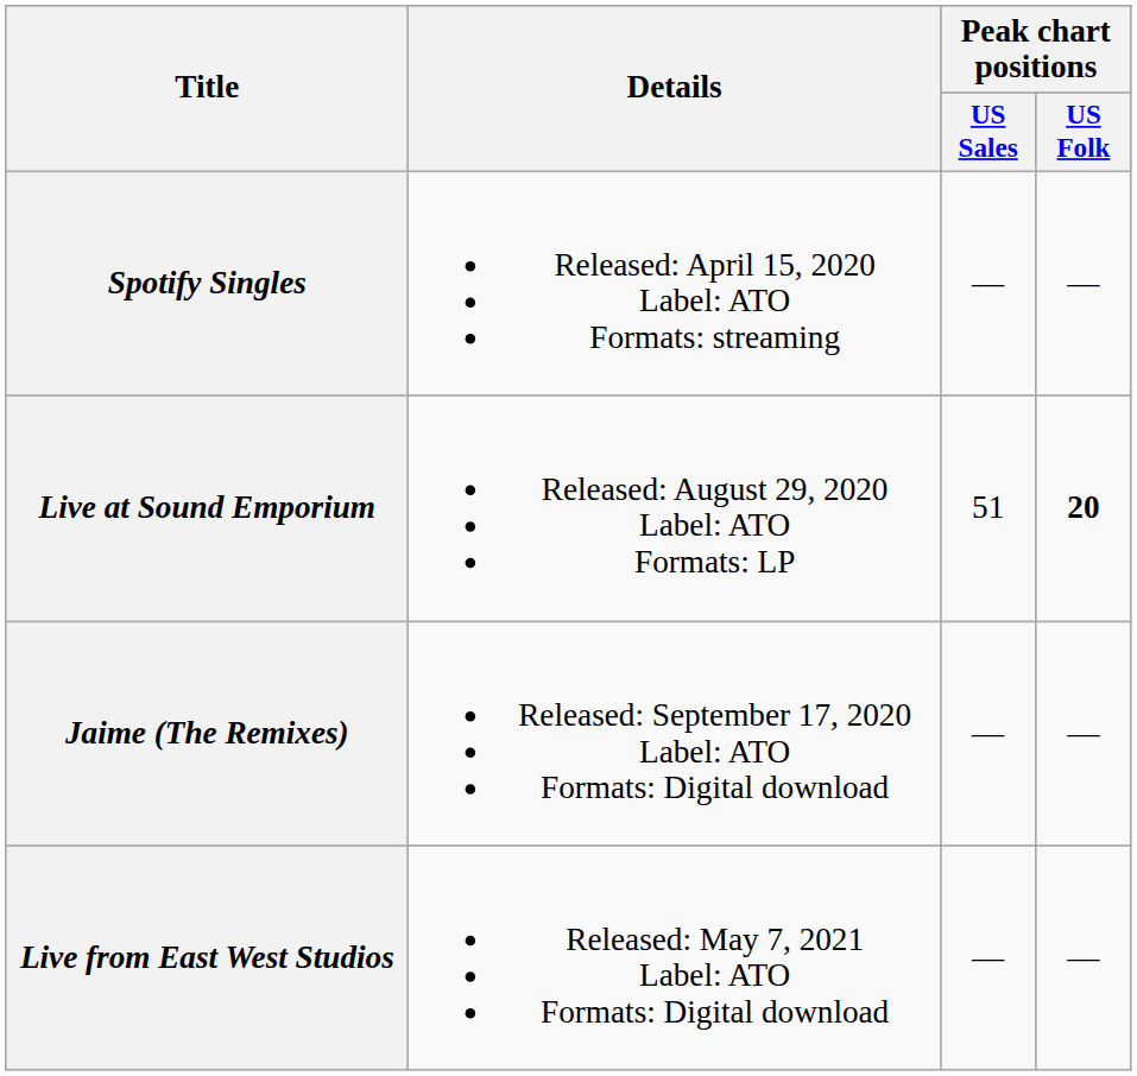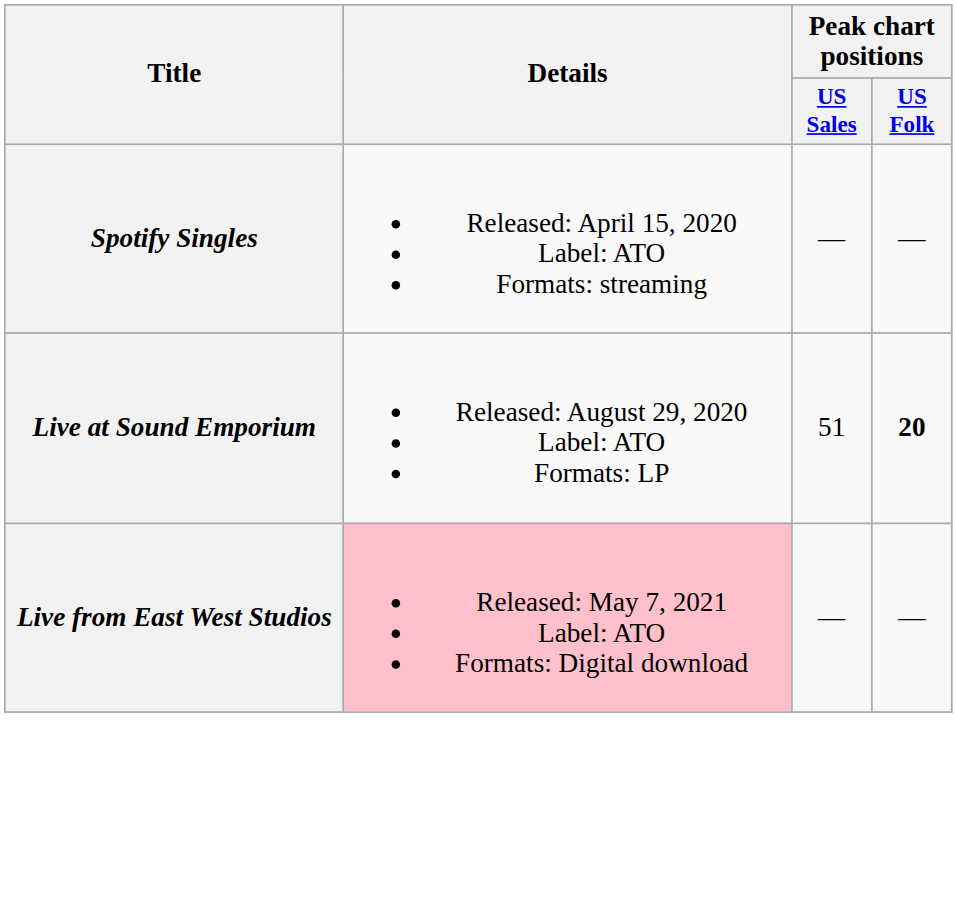- row: Jaime (The Remixes) | Released: September 17, 2020 Label: ATO Formats: Digital download | — | —
Live from East West Studios | Details: no background -> pink background
